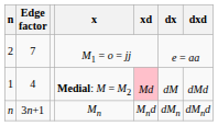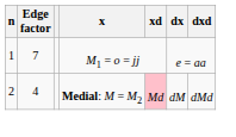M1 = o = jj | n: 2 -> 1
Medial: M = M2 | n: 1 -> 2
- row: n | 3n+1 | Mn | Mnd | dMn | dMnd
